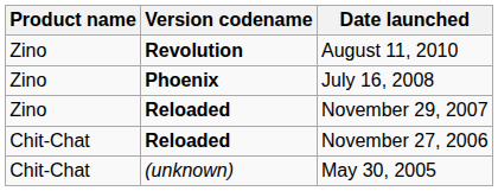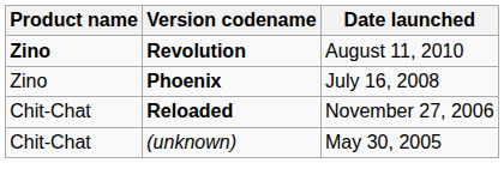August 11, 2010 | Product name: normal -> bold
- row: Zino | Reloaded | November 29, 2007
